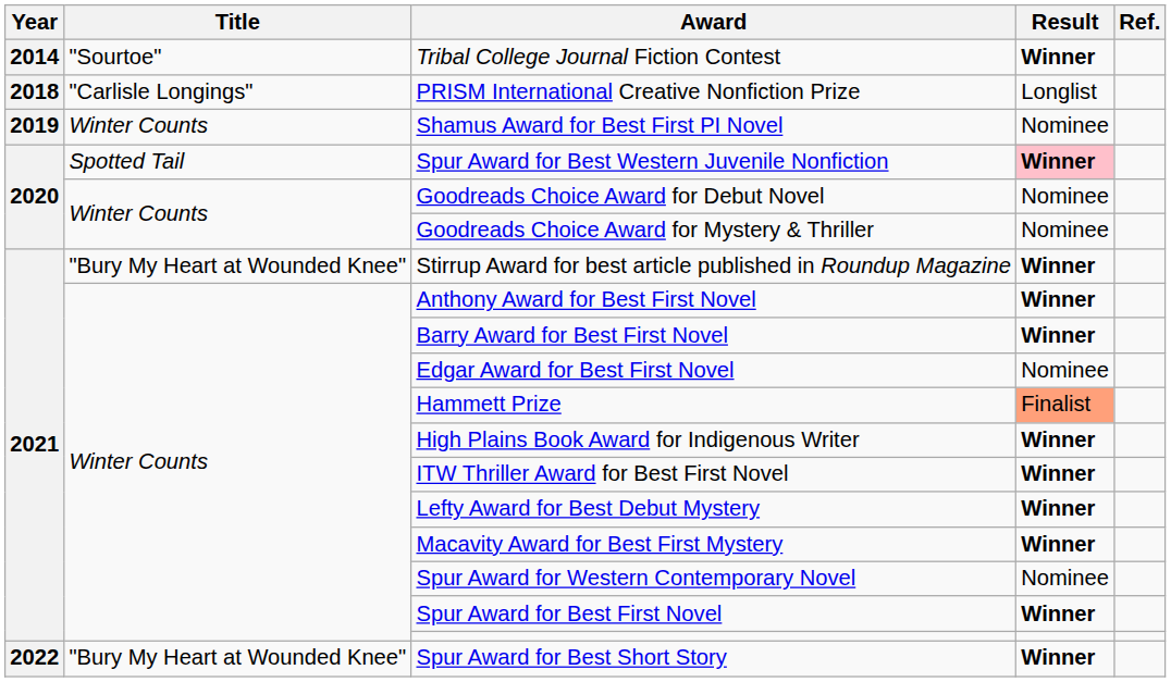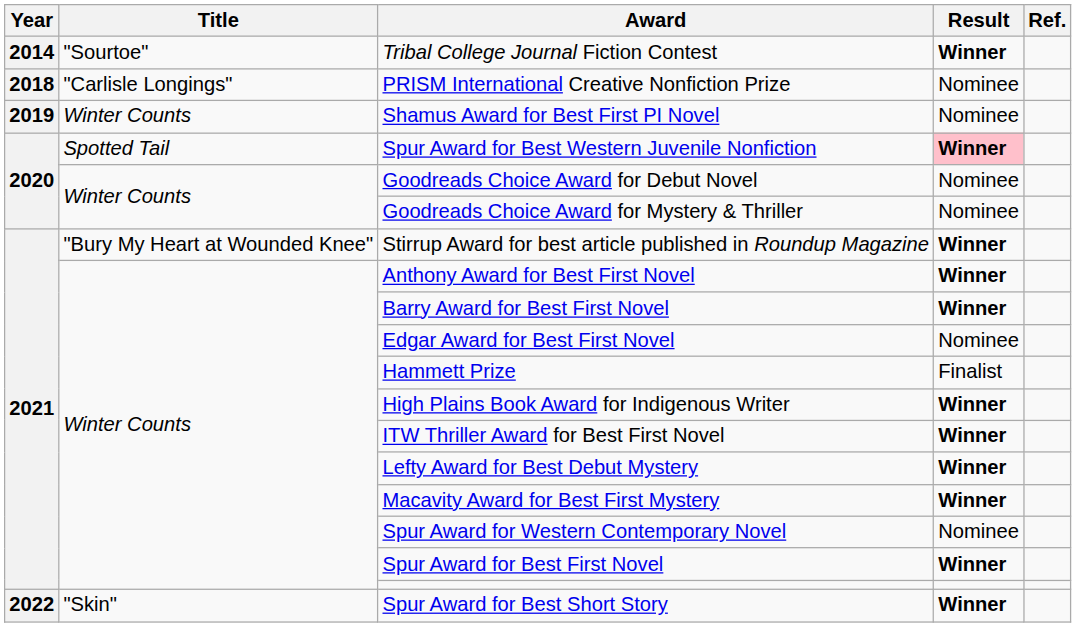PRISM International Creative Nonfiction Prize | Result: Longlist -> Nominee
Hammett Prize | Result: lightsalmon background -> no background
Spur Award for Best Short Story | Title: "Bury My Heart at Wounded Knee" -> "Skin"
